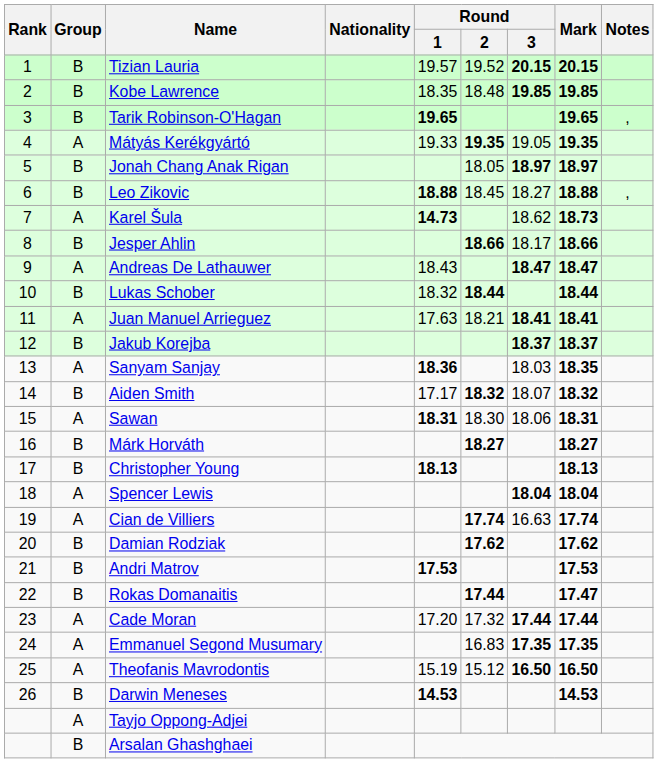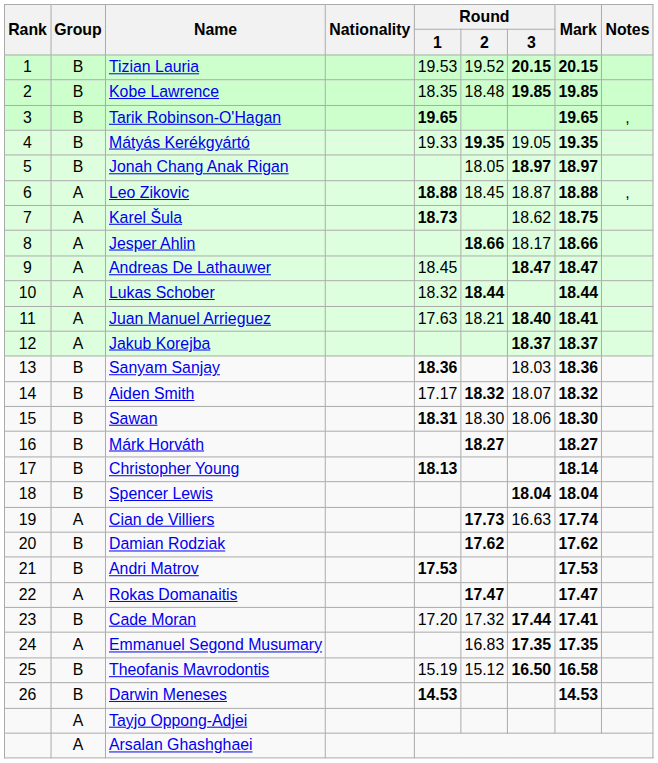Tizian Lauria | Round / 1: 19.57 -> 19.53
Mátyás Kerékgyártó | Group: A -> B
Leo Zikovic | Group: B -> A
Leo Zikovic | Round / 3: 18.27 -> 18.87
Karel Šula | Round / 1: 14.73 -> 18.73
Karel Šula | Mark: 18.73 -> 18.75
Jesper Ahlin | Group: B -> A
Andreas De Lathauwer | Round / 1: 18.43 -> 18.45
Lukas Schober | Group: B -> A
Juan Manuel Arrieguez | Round / 3: 18.41 -> 18.40
Jakub Korejba | Group: B -> A
Sanyam Sanjay | Group: A -> B
Sanyam Sanjay | Mark: 18.35 -> 18.36
Sawan | Group: A -> B
Sawan | Mark: 18.31 -> 18.30
Christopher Young | Mark: 18.13 -> 18.14
Spencer Lewis | Group: A -> B
Cian de Villiers | Round / 2: 17.74 -> 17.73
Rokas Domanaitis | Group: B -> A
Rokas Domanaitis | Round / 2: 17.44 -> 17.47
Cade Moran | Group: A -> B
Cade Moran | Mark: 17.44 -> 17.41
Theofanis Mavrodontis | Group: A -> B
Theofanis Mavrodontis | Mark: 16.50 -> 16.58
Arsalan Ghashghaei | Group: B -> A
